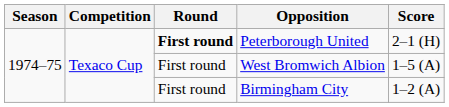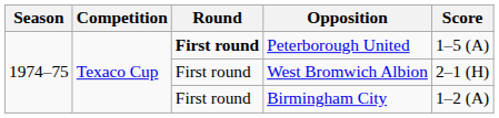Peterborough United | Score: 2–1 (H) -> 1–5 (A)
West Bromwich Albion | Score: 1–5 (A) -> 2–1 (H)
